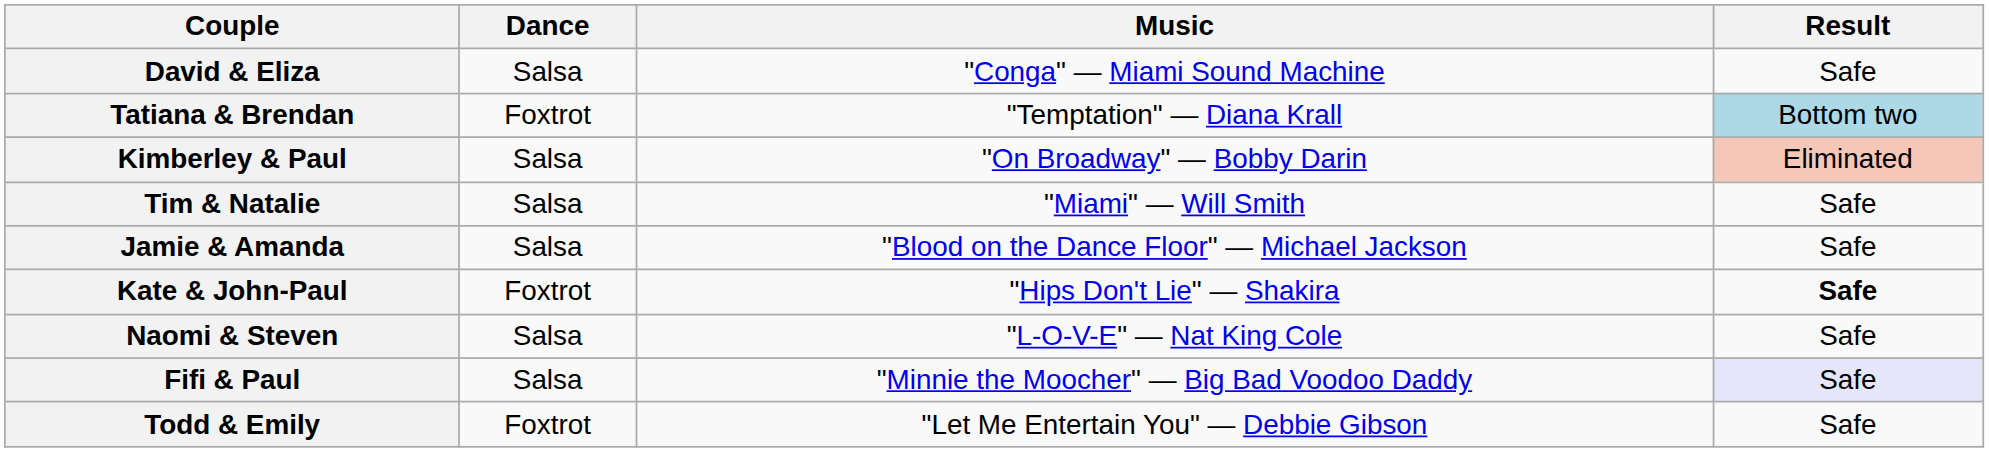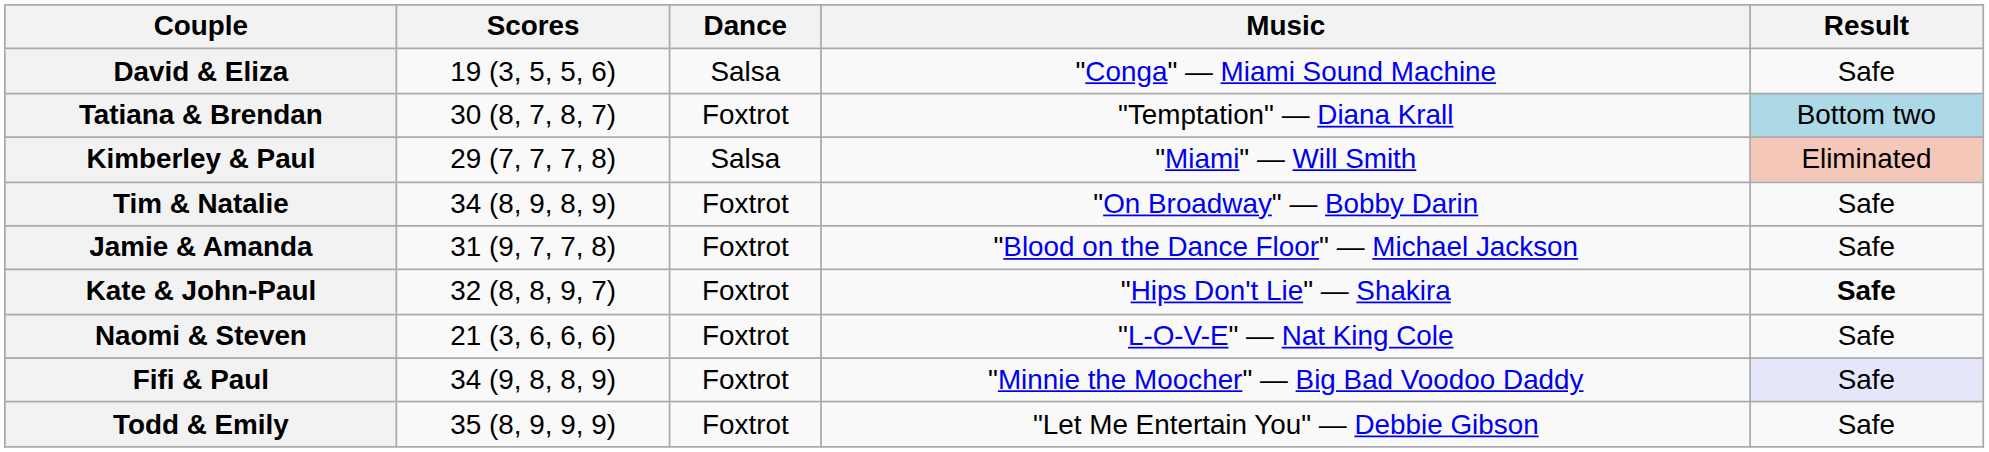+ column: Scores | 19 (3, 5, 5, 6) | 30 (8, 7, 8, 7) | 29 (7, 7, 7, 8) | 34 (8, 9, 8, 9) | 31 (9, 7, 7, 8) | 32 (8, 8, 9, 7) | 21 (3, 6, 6, 6) | 34 (9, 8, 8, 9) | 35 (8, 9, 9, 9)
Kimberley & Paul | Music: "On Broadway" — Bobby Darin -> "Miami" — Will Smith
Tim & Natalie | Dance: Salsa -> Foxtrot
Tim & Natalie | Music: "Miami" — Will Smith -> "On Broadway" — Bobby Darin
Jamie & Amanda | Dance: Salsa -> Foxtrot
Naomi & Steven | Dance: Salsa -> Foxtrot
Fifi & Paul | Dance: Salsa -> Foxtrot
